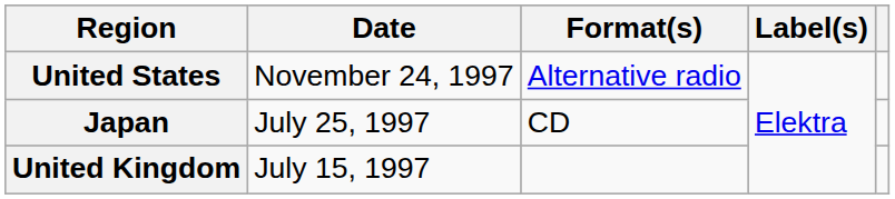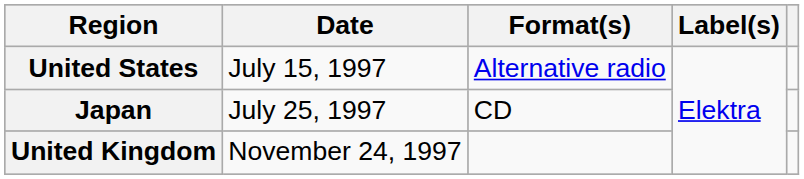United States | Date: November 24, 1997 -> July 15, 1997
United Kingdom | Date: July 15, 1997 -> November 24, 1997
